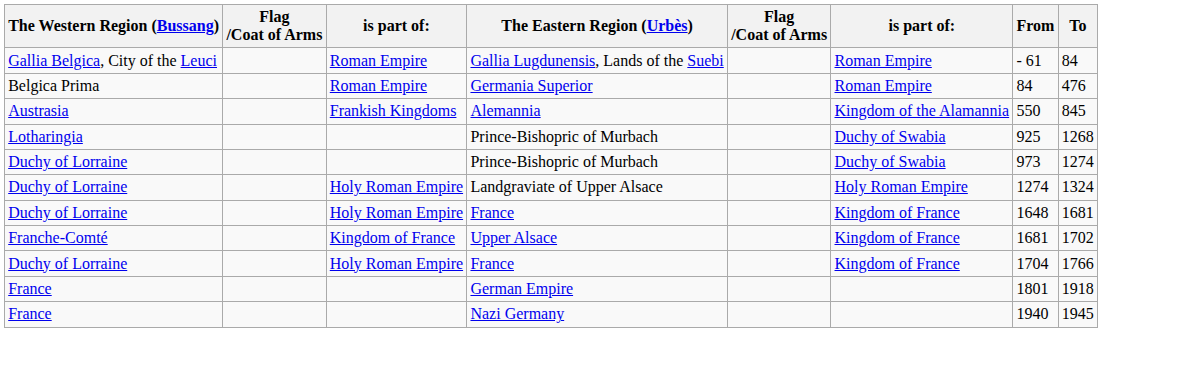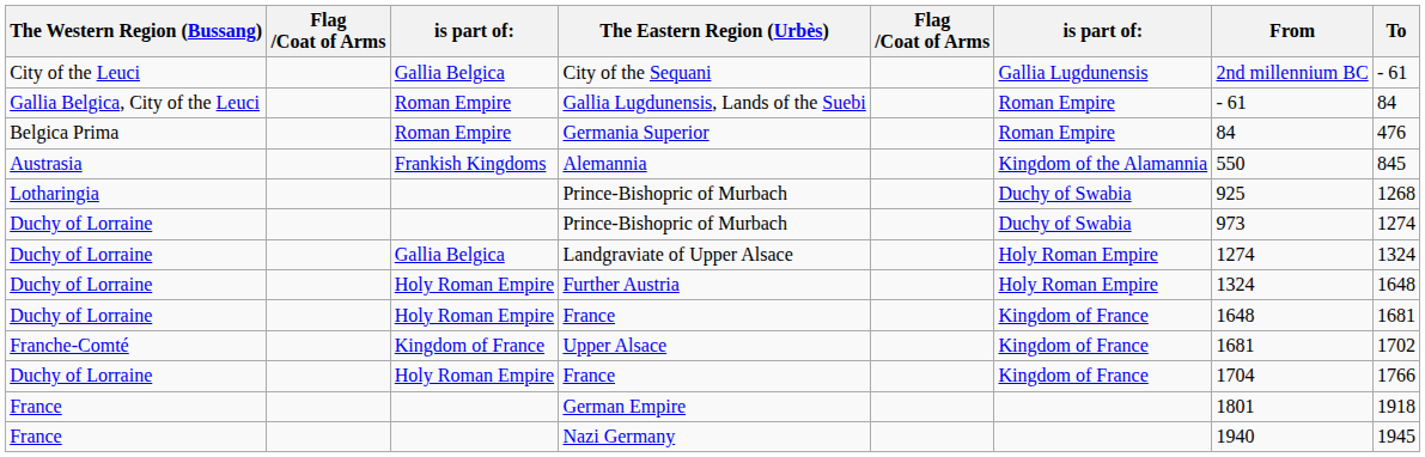+ row: City of the Leuci | Gallia Belgica | City of the Sequani | Gallia Lugdunensis | 2nd millennium BC | - 61
Landgraviate of Upper Alsace | column 3: Holy Roman Empire -> Gallia Belgica
+ row: Duchy of Lorraine | Holy Roman Empire | Further Austria | Holy Roman Empire | 1324 | 1648
